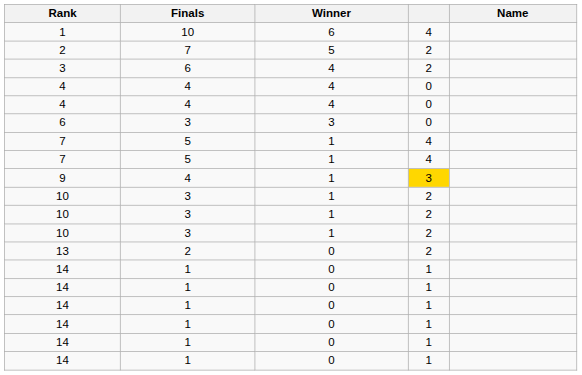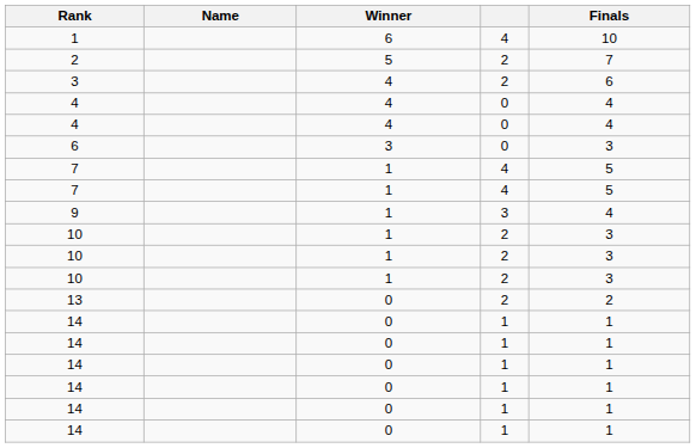columns swapped: Name <-> Finals
9 | column 4: gold background -> no background
